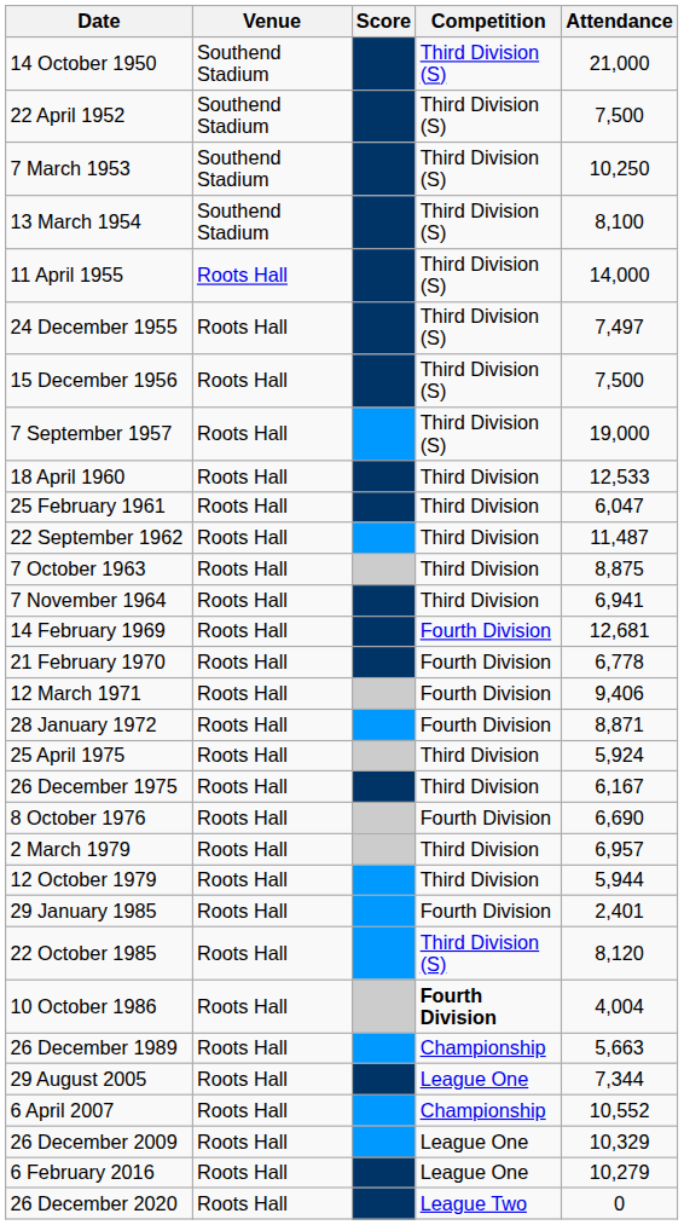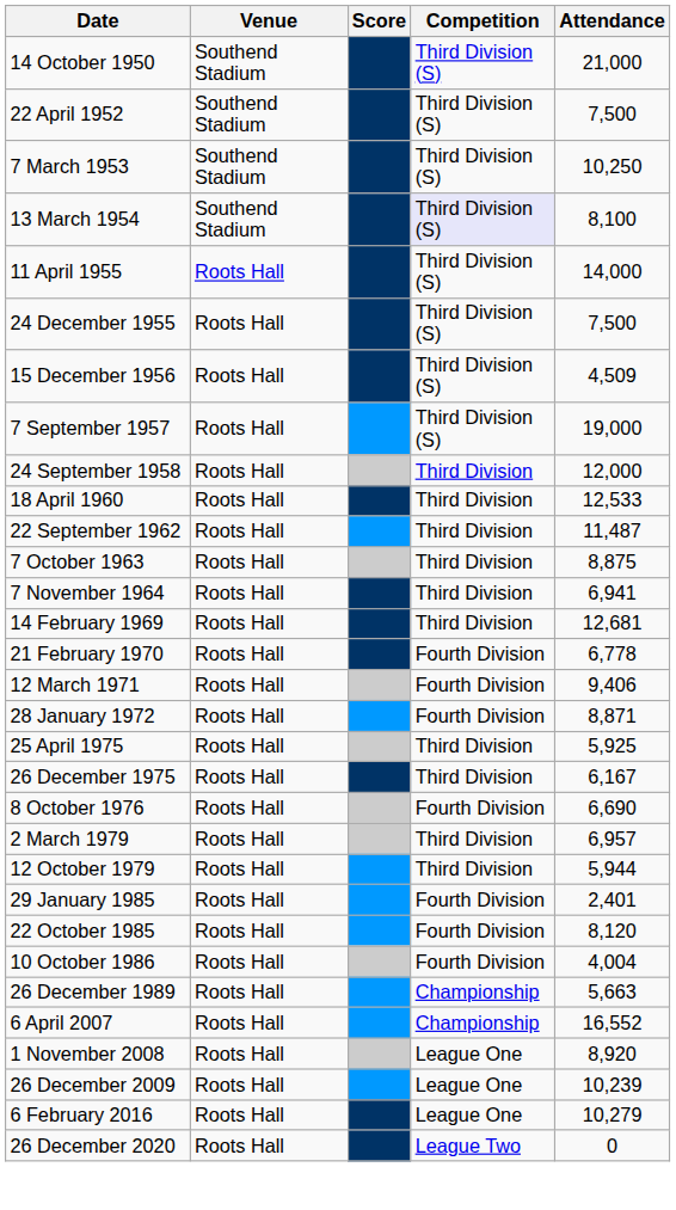13 March 1954 | Competition: no background -> lavender background
24 December 1955 | Attendance: 7,497 -> 7,500
15 December 1956 | Attendance: 7,500 -> 4,509
+ row: 24 September 1958 | Roots Hall | Third Division | 12,000
- row: 25 February 1961 | Roots Hall | Third Division | 6,047
14 February 1969 | Competition: Fourth Division -> Third Division
25 April 1975 | Attendance: 5,924 -> 5,925
22 October 1985 | Competition: Third Division (S) -> Fourth Division
10 October 1986 | Competition: bold -> normal
- row: 29 August 2005 | Roots Hall | League One | 7,344
6 April 2007 | Attendance: 10,552 -> 16,552
+ row: 1 November 2008 | Roots Hall | League One | 8,920
26 December 2009 | Attendance: 10,329 -> 10,239
